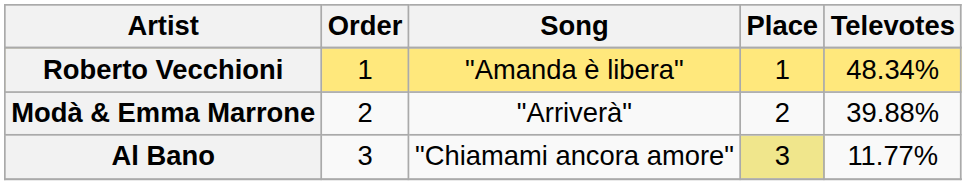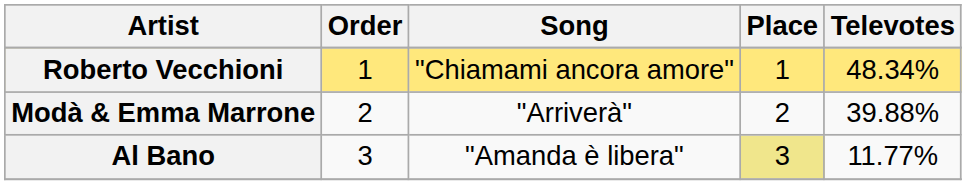Roberto Vecchioni | Song: "Amanda è libera" -> "Chiamami ancora amore"
Al Bano | Song: "Chiamami ancora amore" -> "Amanda è libera"
